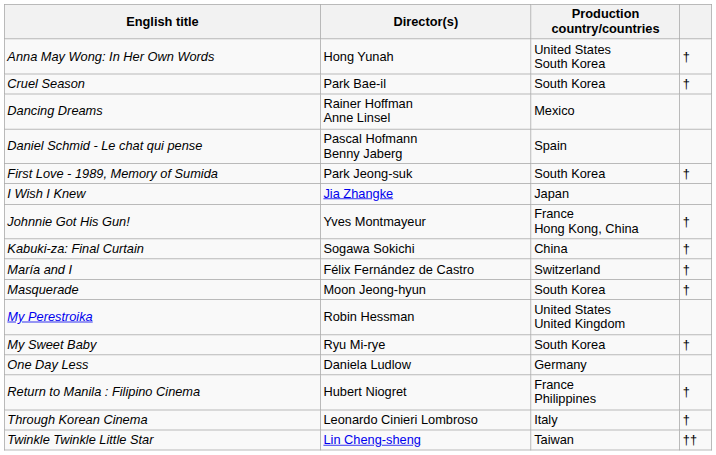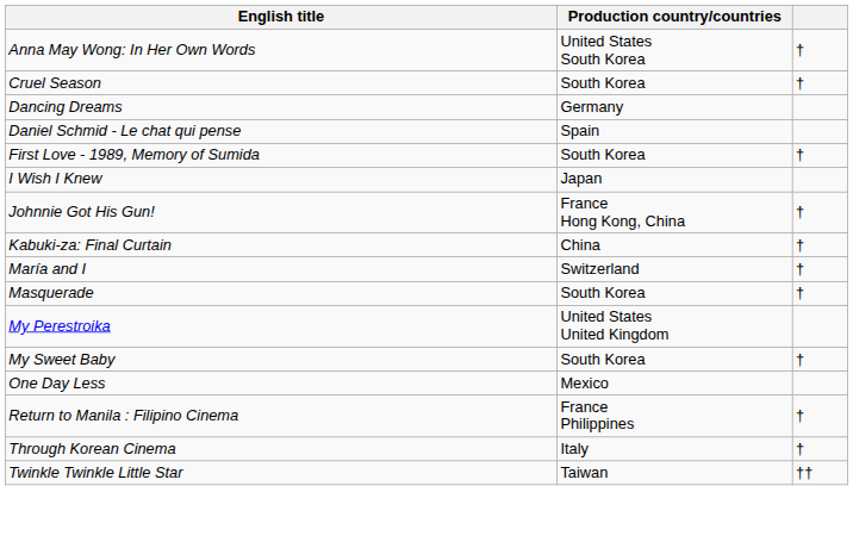- column: Director(s) | Hong Yunah | Park Bae-il | Rainer Hoffman Anne Linsel | Pascal Hofmann Benny Jaberg | Park Jeong-suk | Jia Zhangke | Yves Montmayeur | Sogawa Sokichi | Félix Fernández de Castro | Moon Jeong-hyun | Robin Hessman | Ryu Mi-rye | Daniela Ludlow | Hubert Niogret | Leonardo Cinieri Lombroso | Lin Cheng-sheng
Dancing Dreams | Production country/countries: Mexico -> Germany
One Day Less | Production country/countries: Germany -> Mexico
